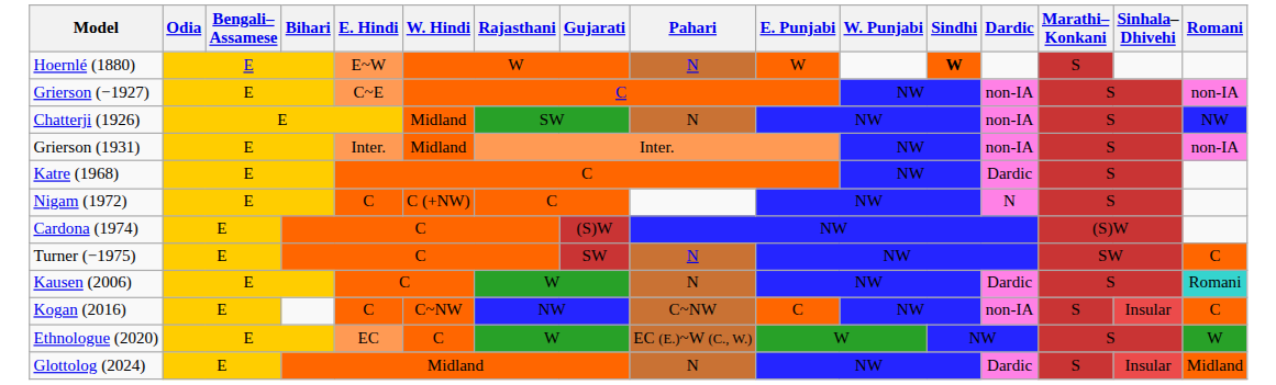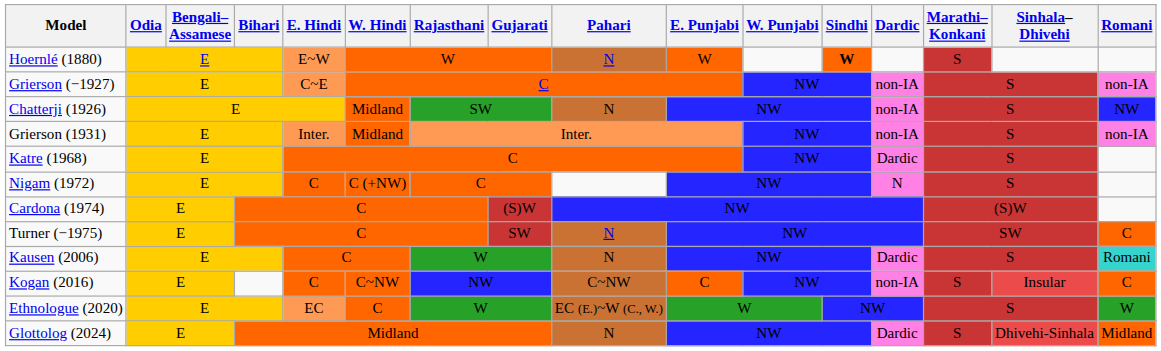Glottolog (2024) | Sinhala– Dhivehi: Insular -> Dhivehi-Sinhala
